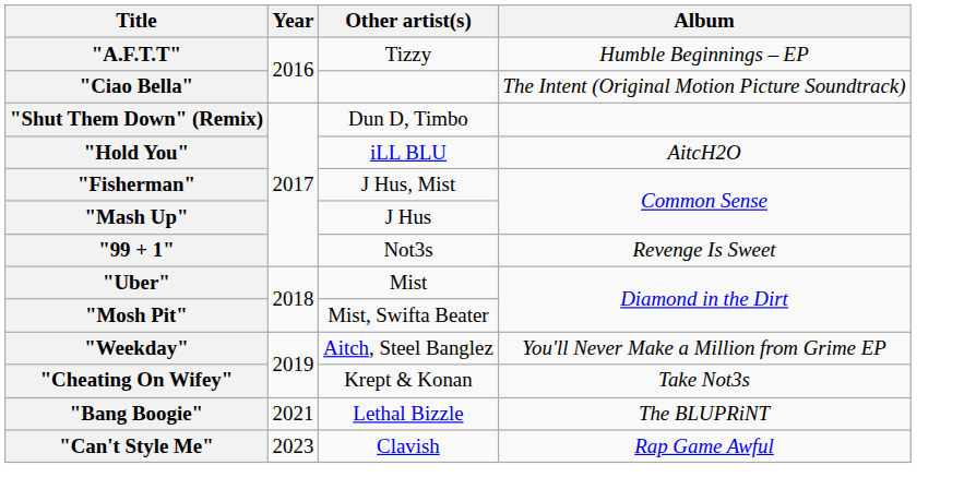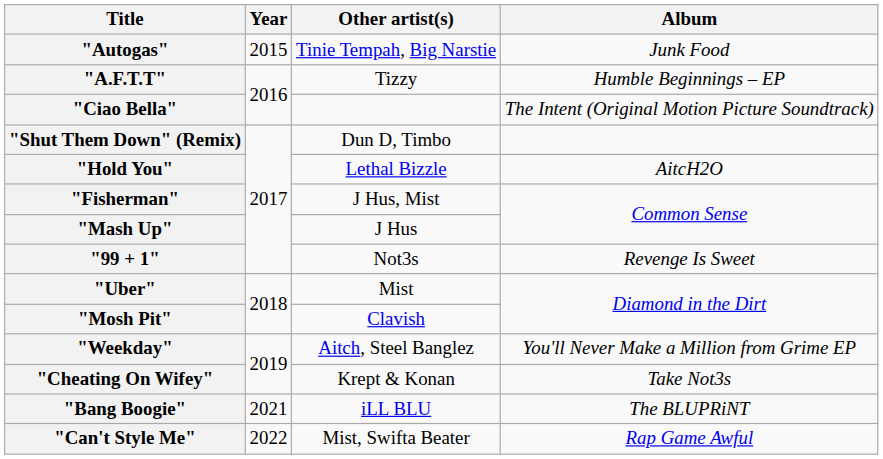+ row: "Autogas" | 2015 | Tinie Tempah, Big Narstie | Junk Food
"Hold You" | Other artist(s): iLL BLU -> Lethal Bizzle
"Mosh Pit" | Other artist(s): Mist, Swifta Beater -> Clavish
"Bang Boogie" | Other artist(s): Lethal Bizzle -> iLL BLU
"Can't Style Me" | Year: 2023 -> 2022
"Can't Style Me" | Other artist(s): Clavish -> Mist, Swifta Beater
